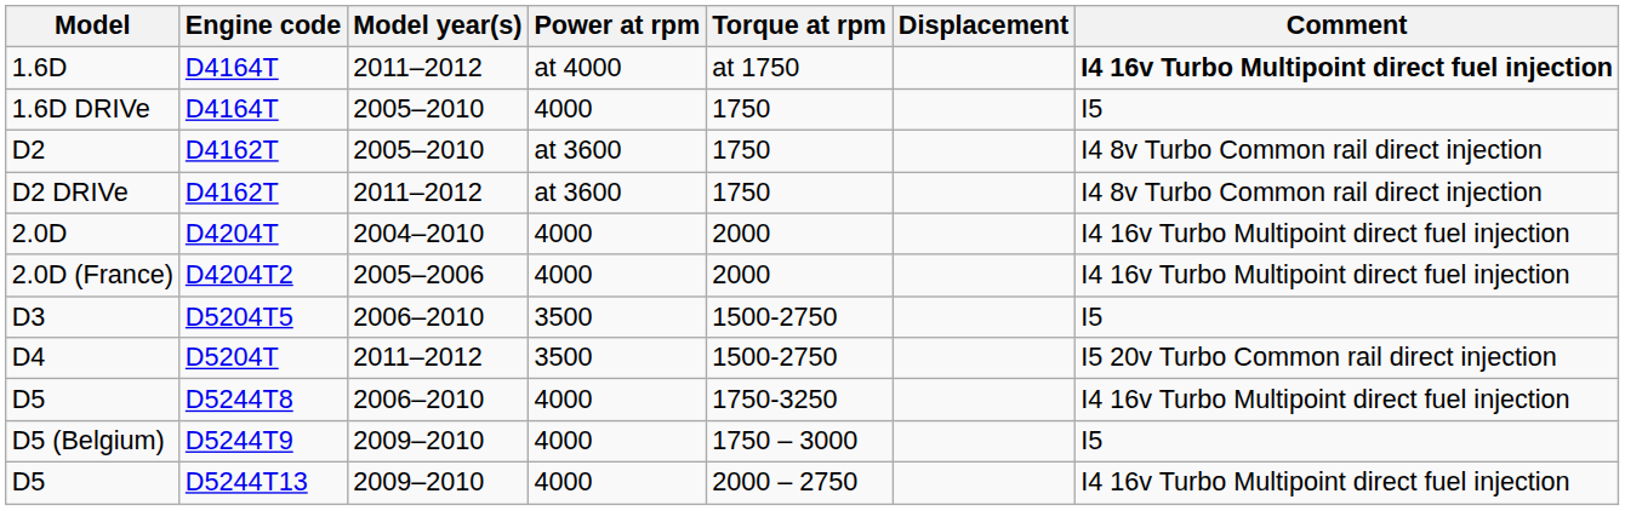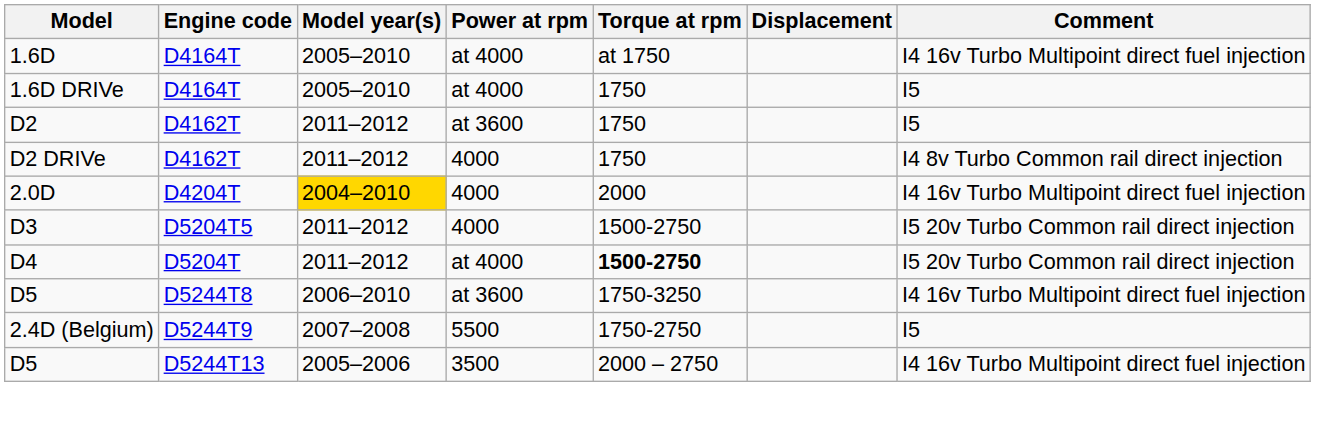1.6D | Model year(s): 2011–2012 -> 2005–2010
1.6D | Comment: bold -> normal
1.6D DRIVe | Power at rpm: 4000 -> at 4000
D2 | Model year(s): 2005–2010 -> 2011–2012
D2 | Comment: I4 8v Turbo Common rail direct injection -> I5
D2 DRIVe | Power at rpm: at 3600 -> 4000
2.0D | Model year(s): no background -> gold background
- row: 2.0D (France) | D4204T2 | 2005–2006 | 4000 | 2000 | I4 16v Turbo Multipoint direct fuel injection
D3 | Model year(s): 2006–2010 -> 2011–2012
D3 | Power at rpm: 3500 -> 4000
D3 | Comment: I5 -> I5 20v Turbo Common rail direct injection
D4 | Power at rpm: 3500 -> at 4000
D4 | Torque at rpm: normal -> bold
D5 / D5244T8 | Power at rpm: 4000 -> at 3600
+ row: 2.4D (Belgium) | D5244T9 | 2007–2008 | 5500 | 1750-2750 | I5
- row: D5 (Belgium) | D5244T9 | 2009–2010 | 4000 | 1750 – 3000 | I5
D5 / D5244T13 | Model year(s): 2009–2010 -> 2005–2006
D5 / D5244T13 | Power at rpm: 4000 -> 3500
